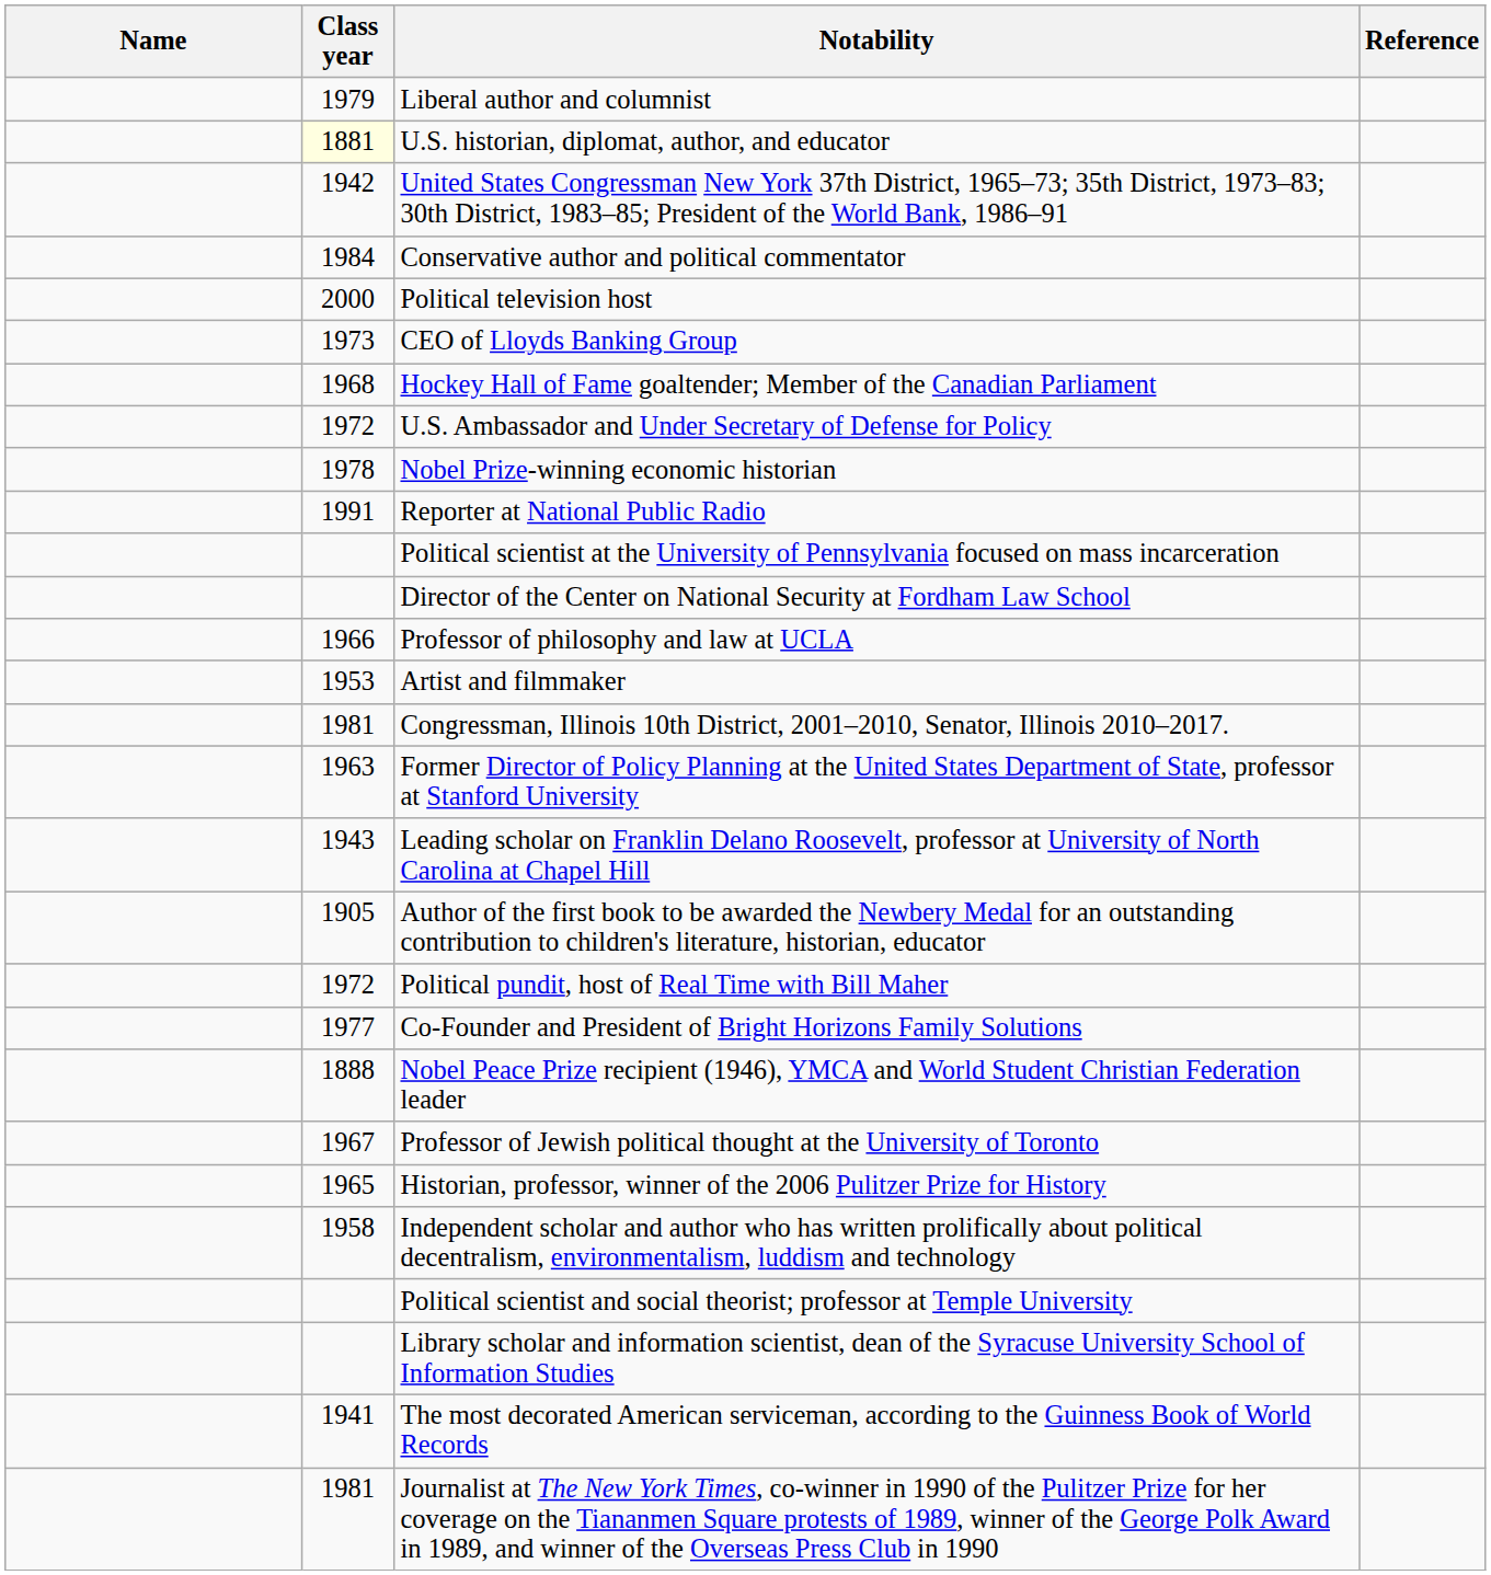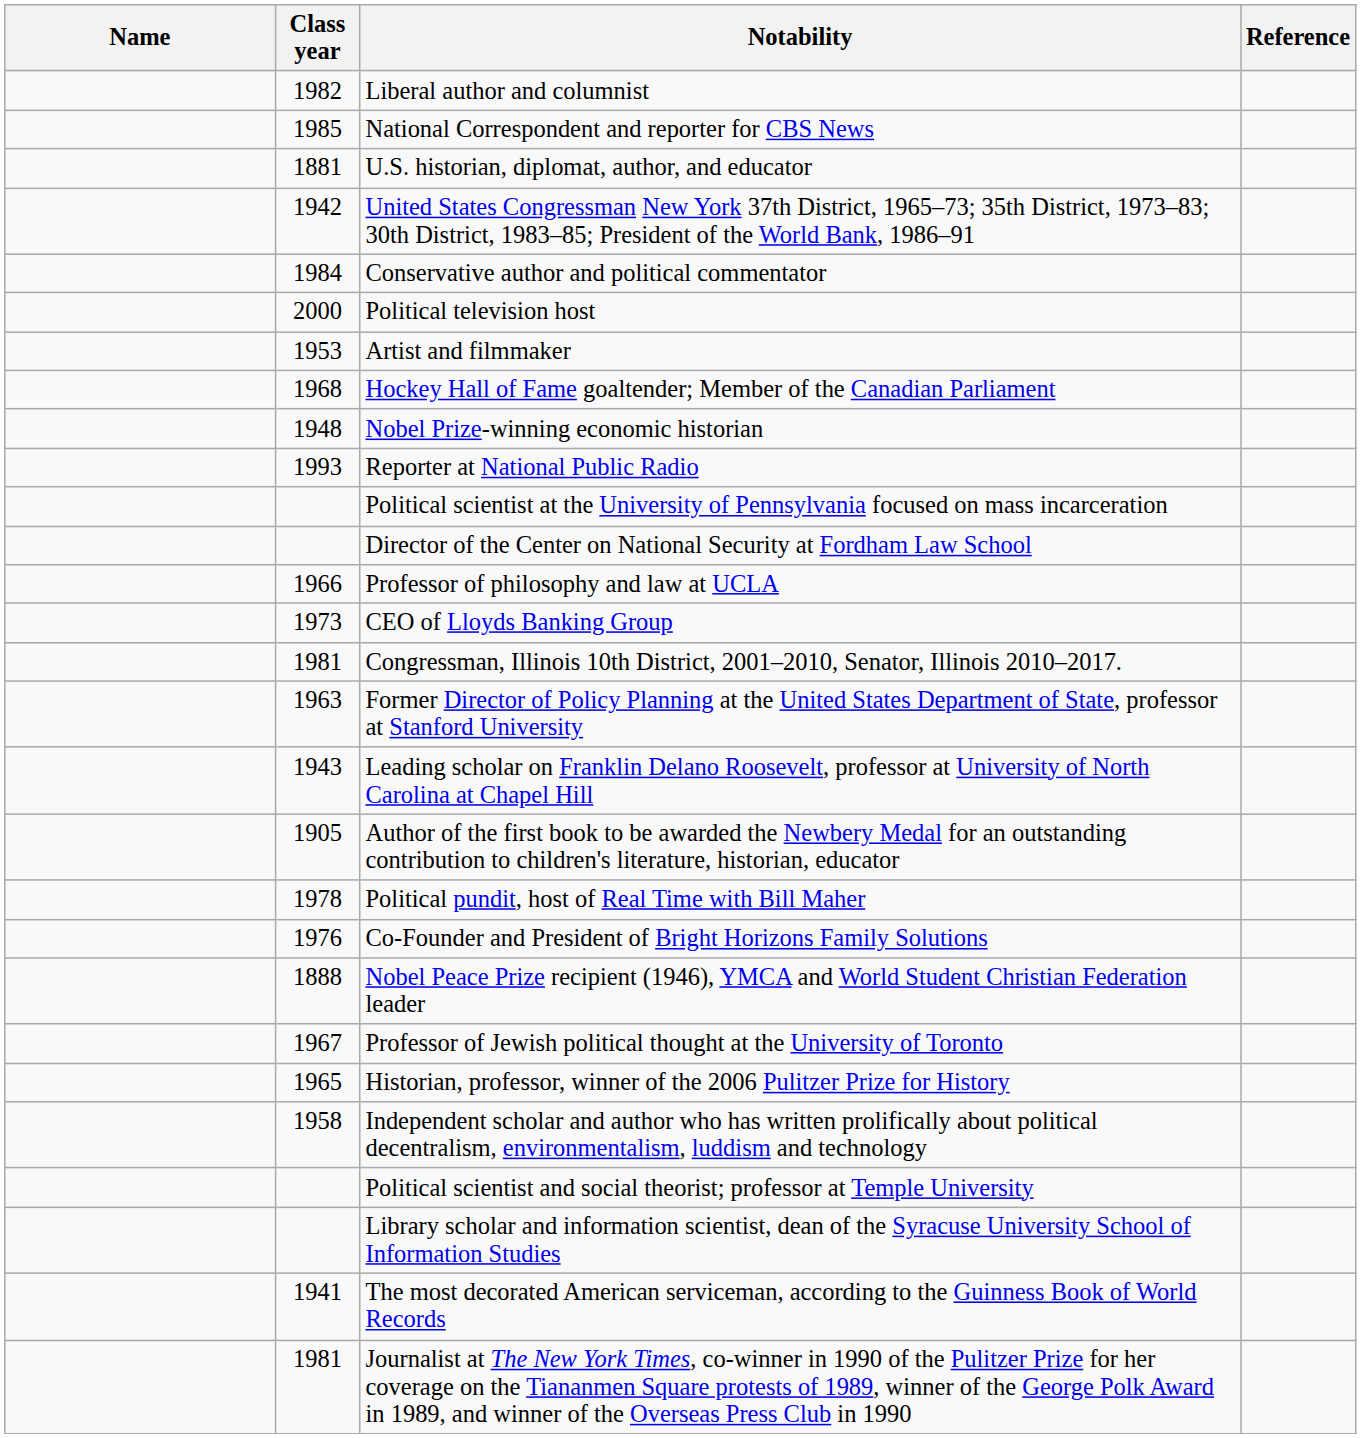Liberal author and columnist | Class year: 1979 -> 1982
+ row: 1985 | National Correspondent and reporter for CBS News
U.S. historian, diplomat, author, and educator | Class year: lightyellow background -> no background
rows swapped: CEO of Lloyds Banking Group <-> Artist and filmmaker
- row: 1972 | U.S. Ambassador and Under Secretary of Defense for Policy
Nobel Prize-winning economic historian | Class year: 1978 -> 1948
Reporter at National Public Radio | Class year: 1991 -> 1993
Political pundit, host of Real Time with Bill Maher | Class year: 1972 -> 1978
Co-Founder and President of Bright Horizons Family Solutions | Class year: 1977 -> 1976
